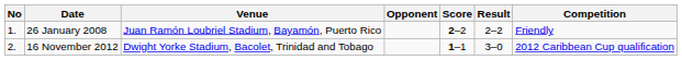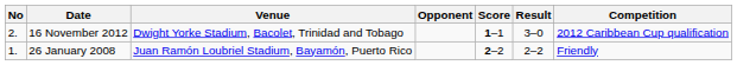rows swapped: 26 January 2008 <-> 16 November 2012
